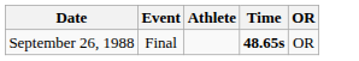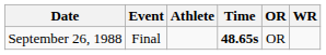+ column: WR
